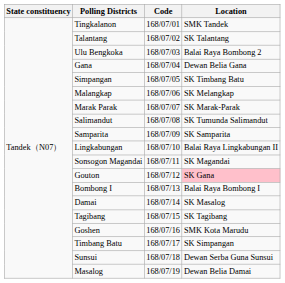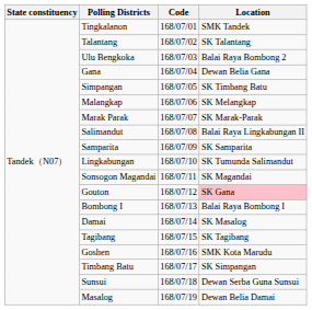Salimandut | Location: SK Tumunda Salimandut -> Balai Raya Lingkabungan II
Lingkabungan | Location: Balai Raya Lingkabungan II -> SK Tumunda Salimandut
